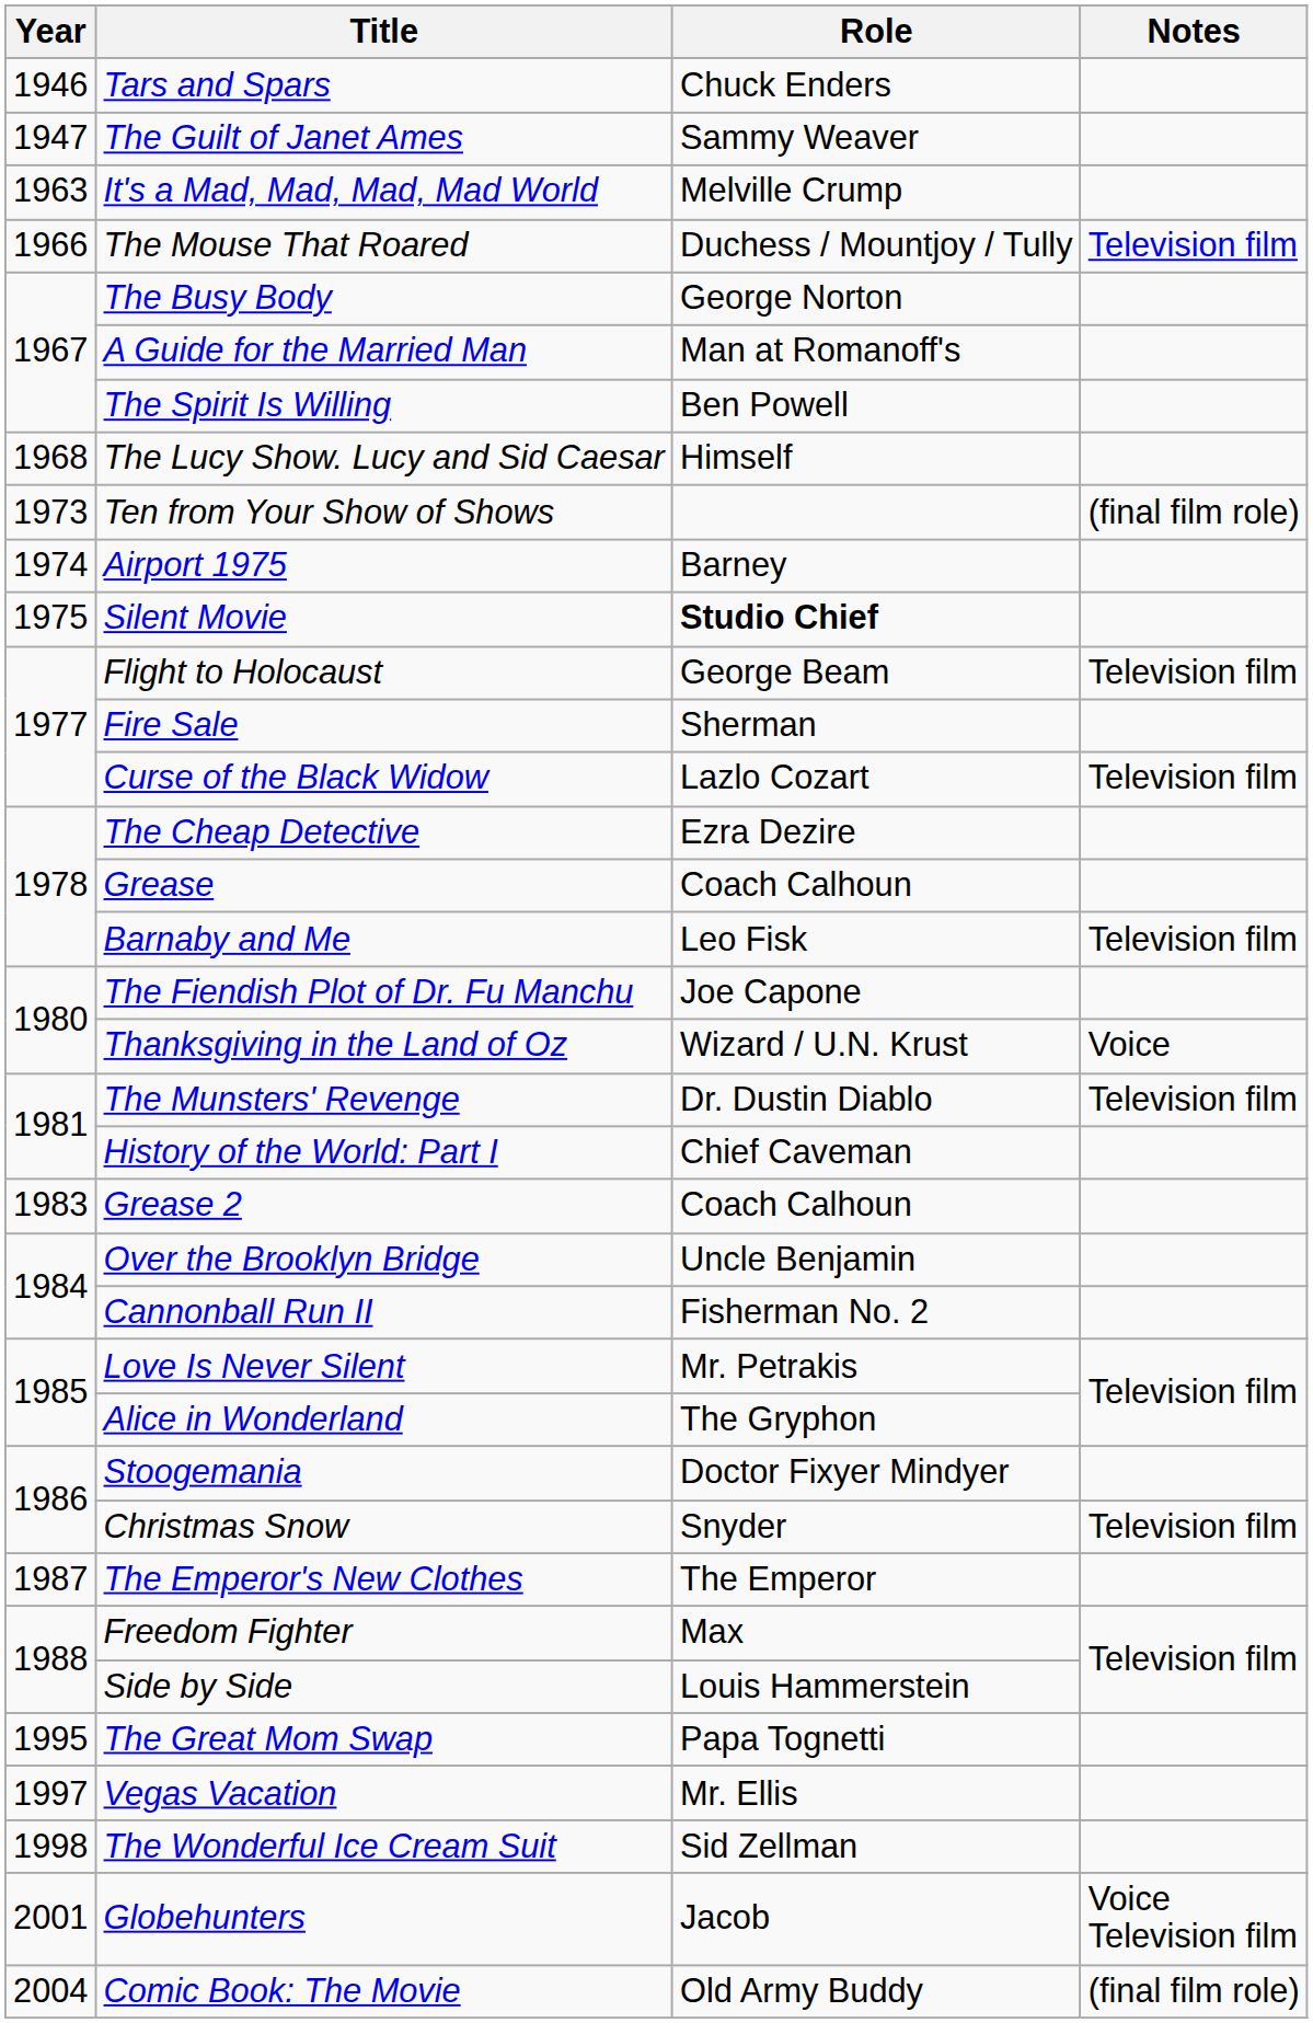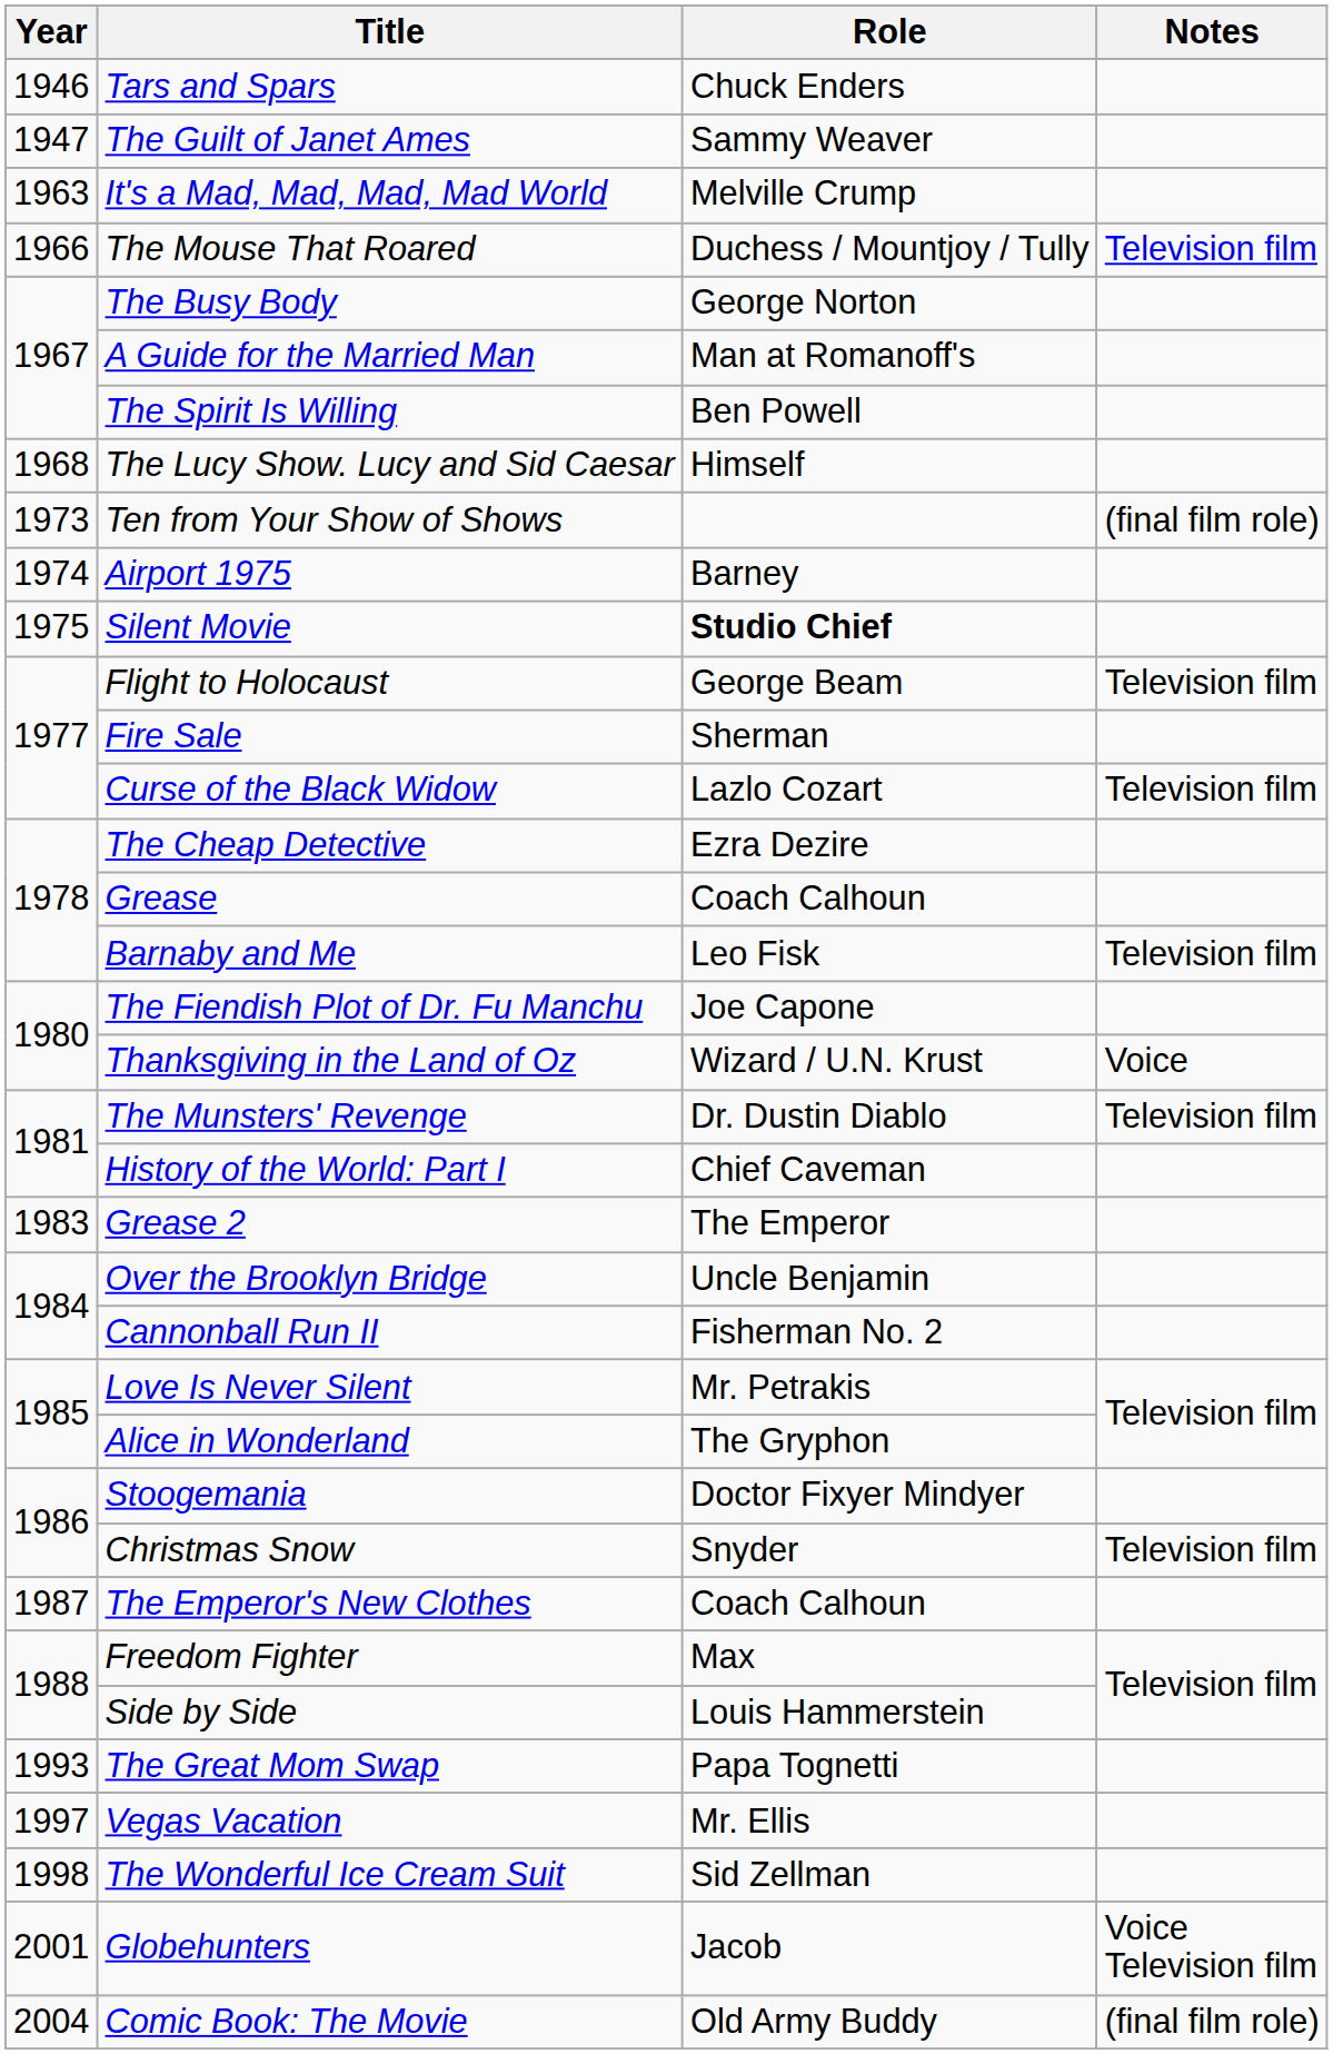Grease 2 | Role: Coach Calhoun -> The Emperor
The Emperor's New Clothes | Role: The Emperor -> Coach Calhoun
The Great Mom Swap | Year: 1995 -> 1993
